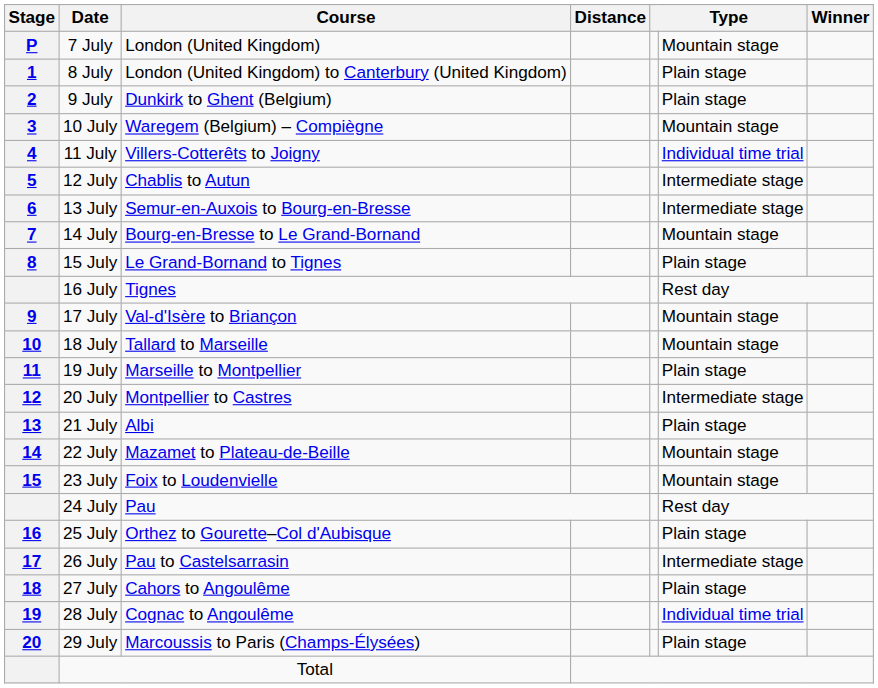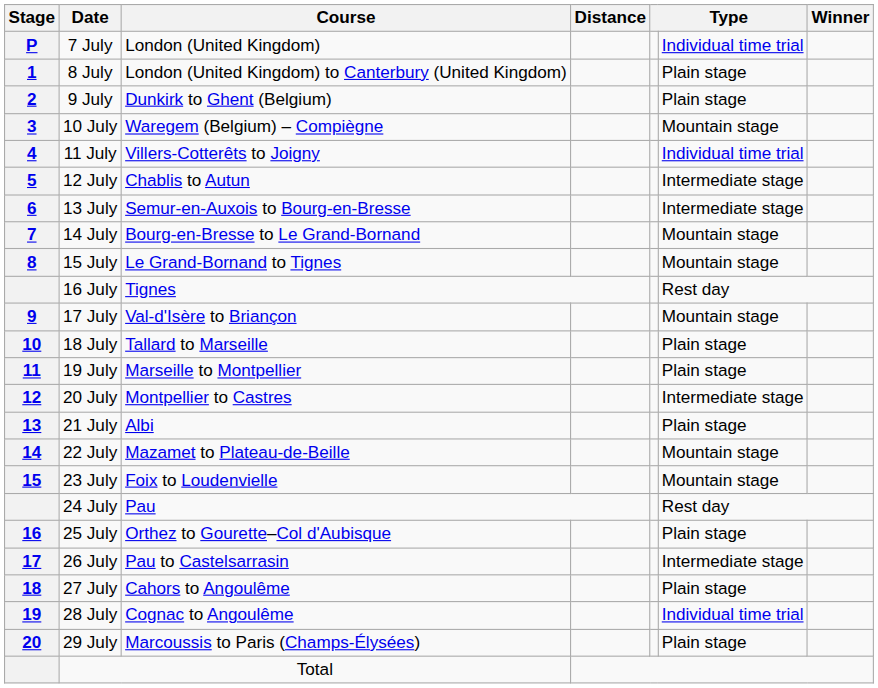7 July | column 6: Mountain stage -> Individual time trial
15 July | column 6: Plain stage -> Mountain stage
18 July | column 6: Mountain stage -> Plain stage
